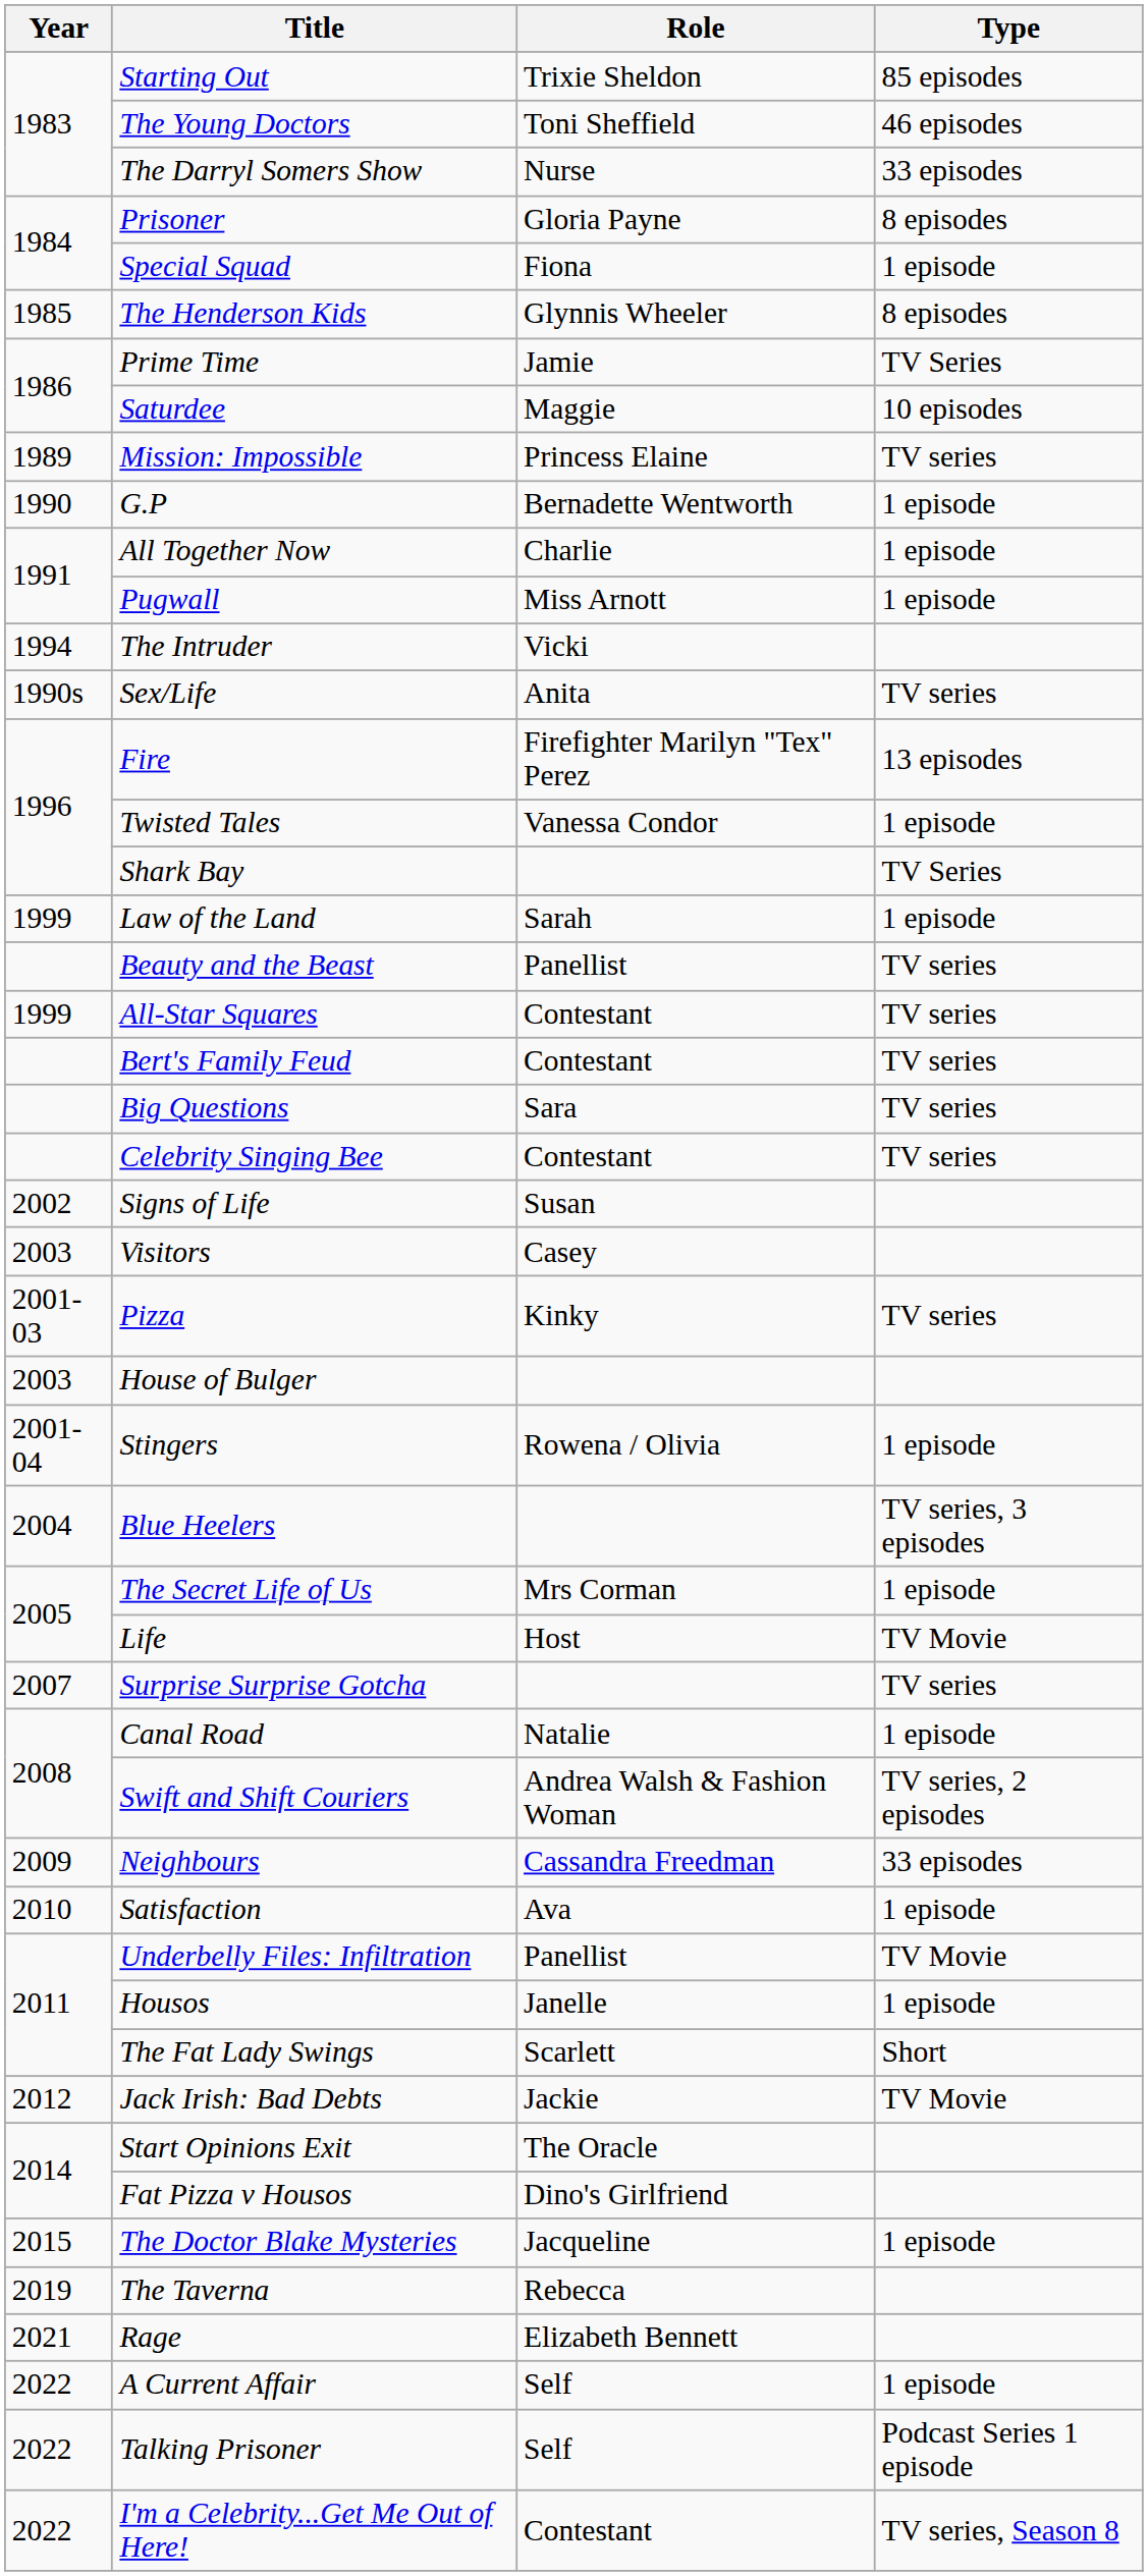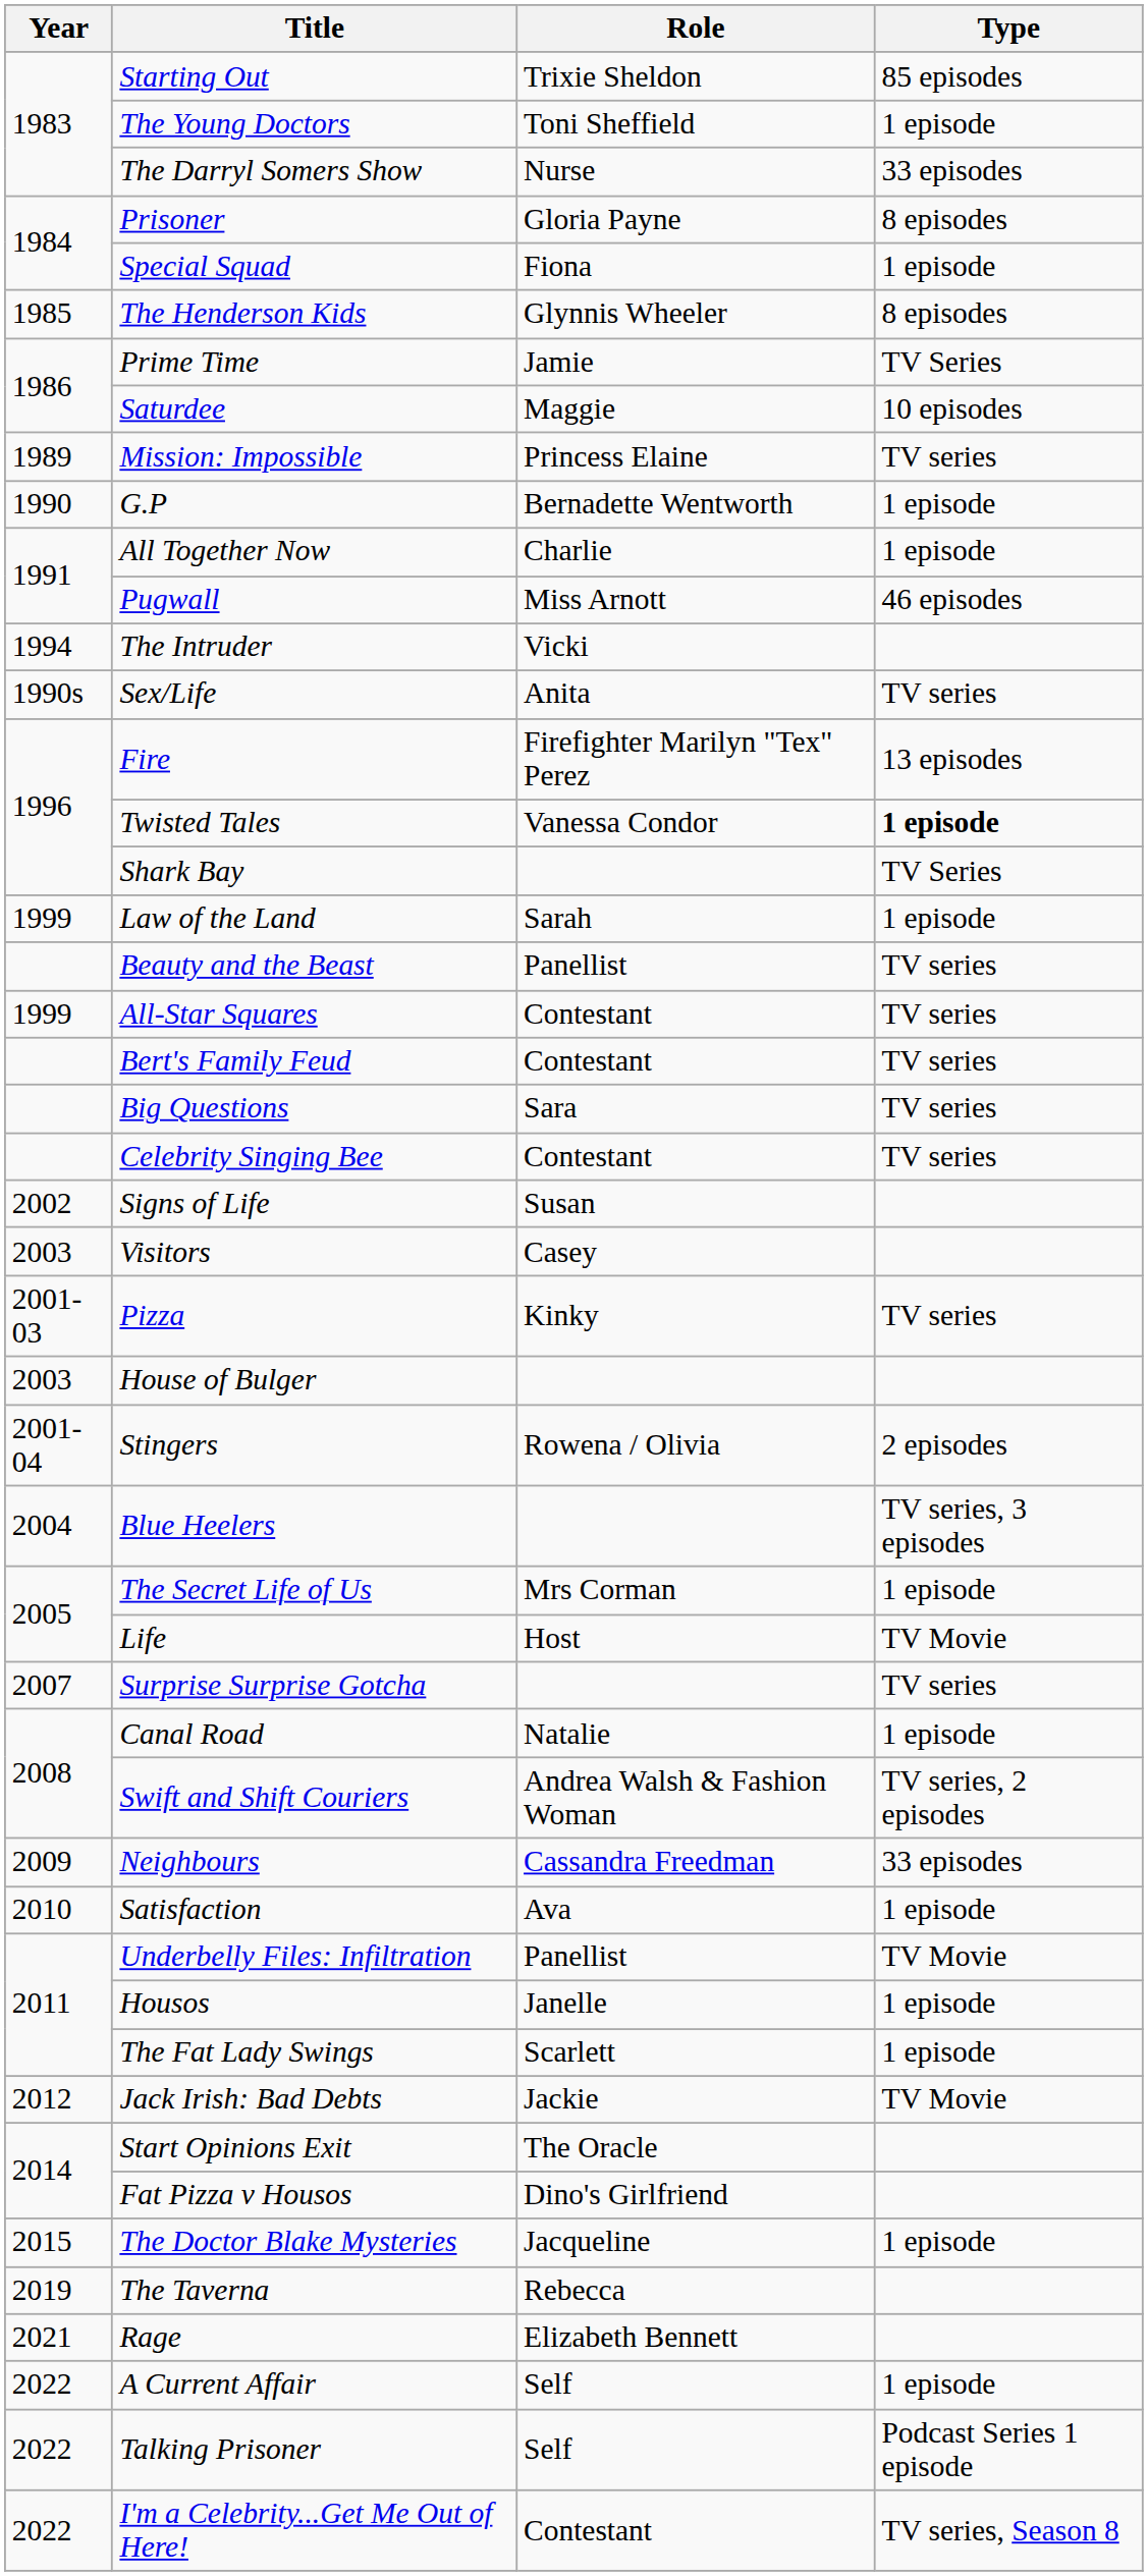The Young Doctors | Type: 46 episodes -> 1 episode
Pugwall | Type: 1 episode -> 46 episodes
Twisted Tales | Type: normal -> bold
Stingers | Type: 1 episode -> 2 episodes
The Fat Lady Swings | Type: Short -> 1 episode
